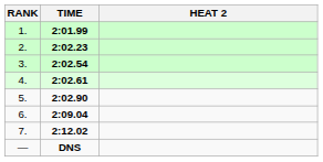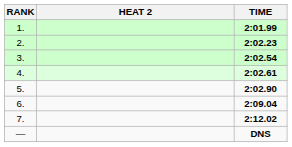columns swapped: HEAT 2 <-> TIME
